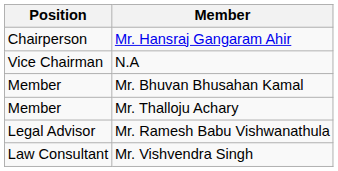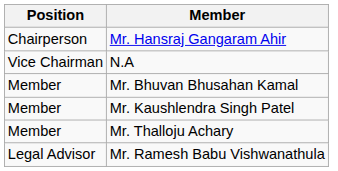+ row: Member | Mr. Kaushlendra Singh Patel
- row: Law Consultant | Mr. Vishvendra Singh
